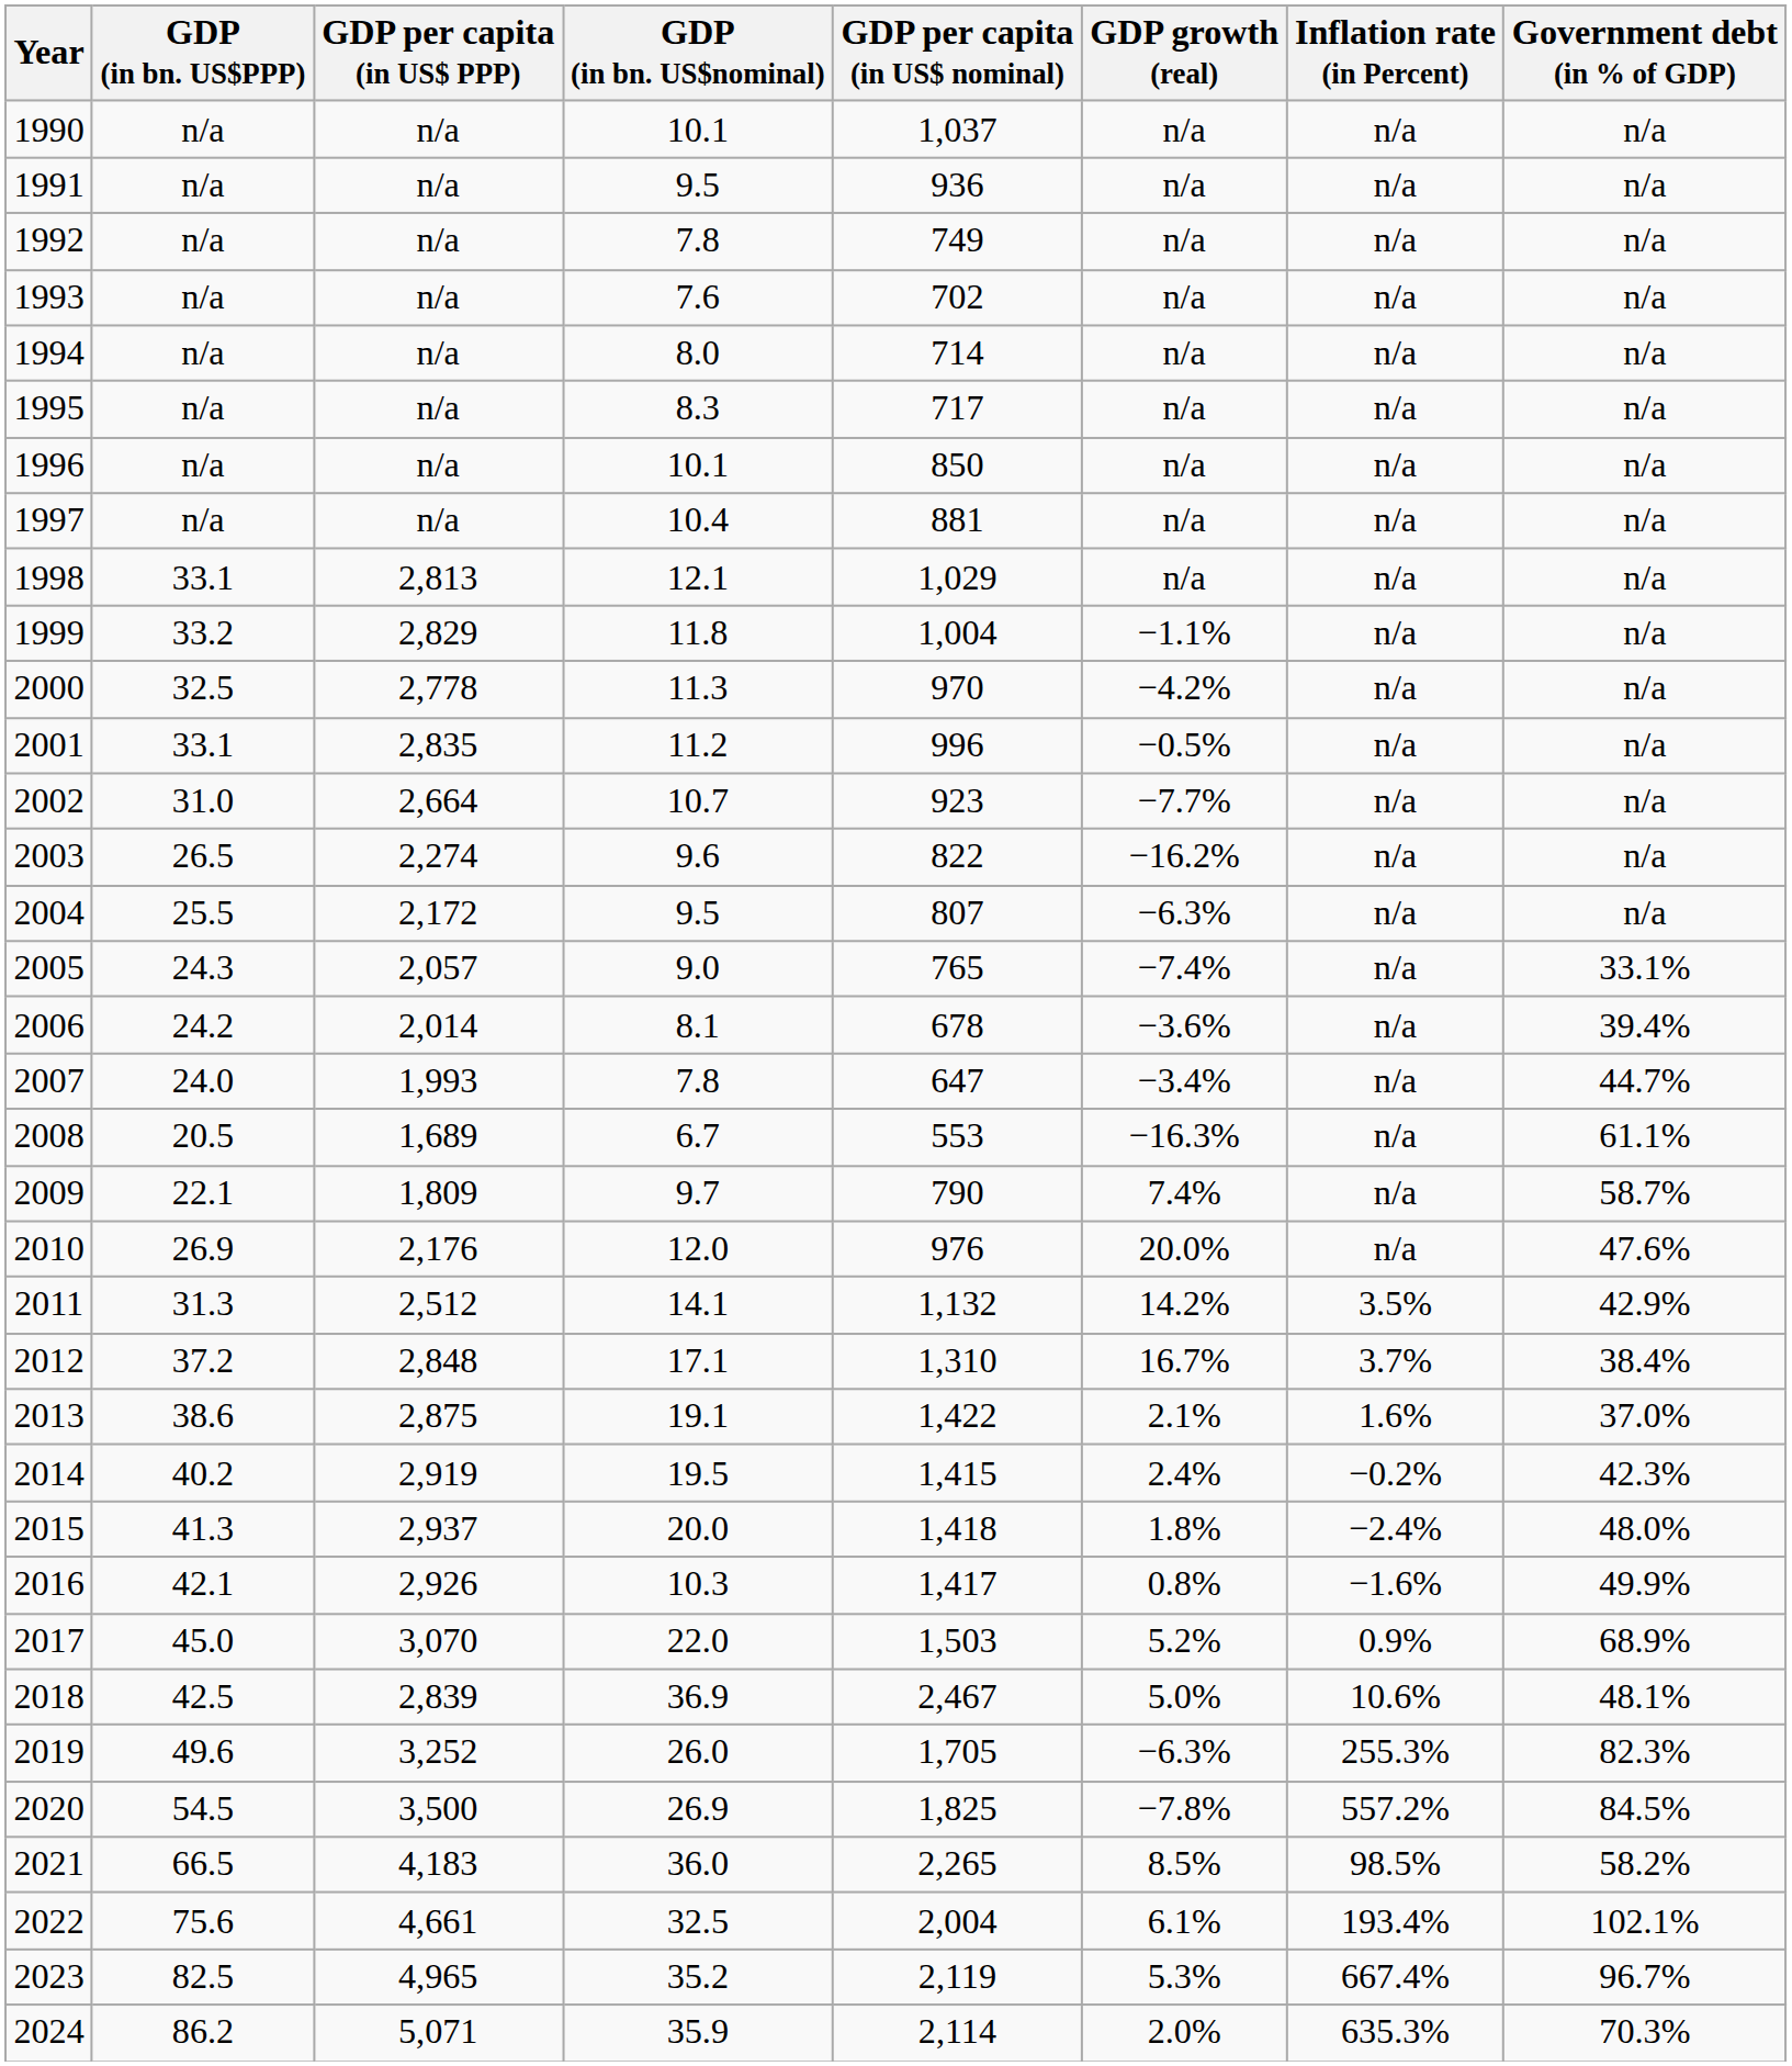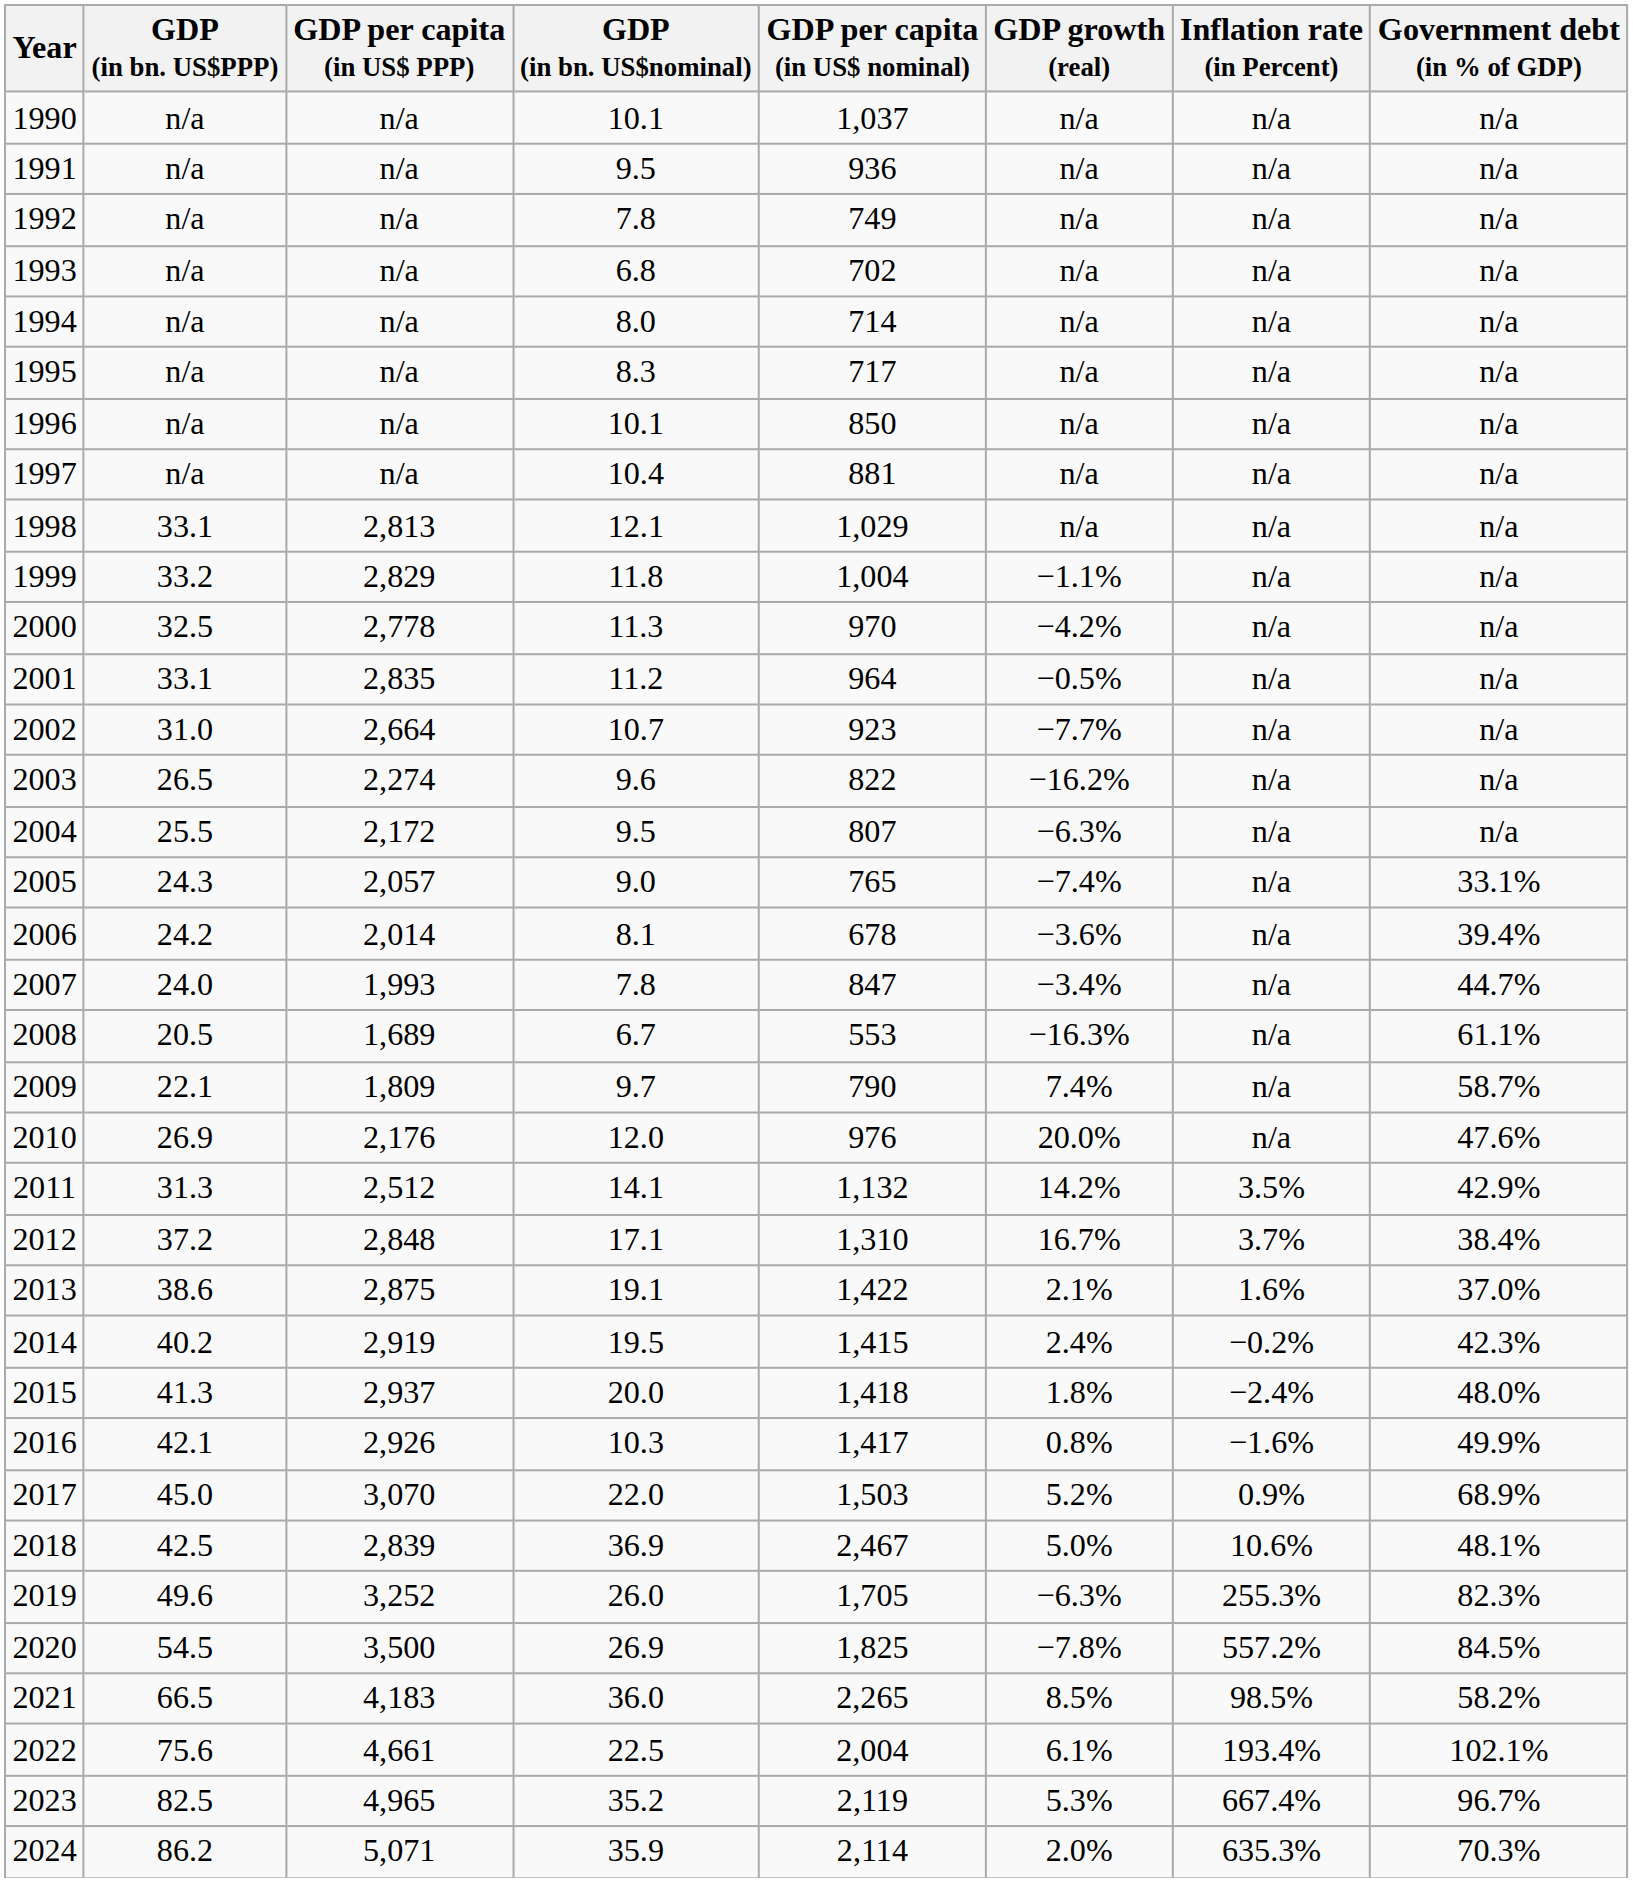1993 | GDP (in bn. US$nominal): 7.6 -> 6.8
2001 | GDP per capita (in US$ nominal): 996 -> 964
2007 | GDP per capita (in US$ nominal): 647 -> 847
2022 | GDP (in bn. US$nominal): 32.5 -> 22.5
